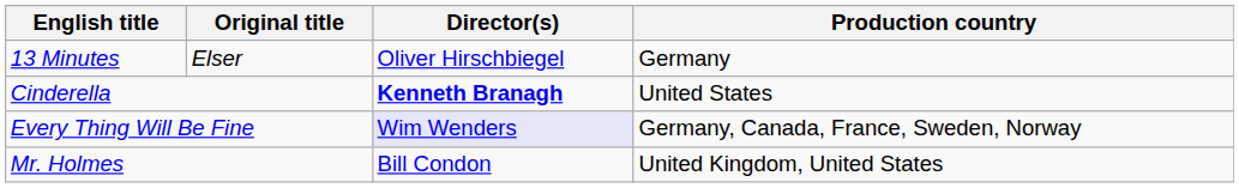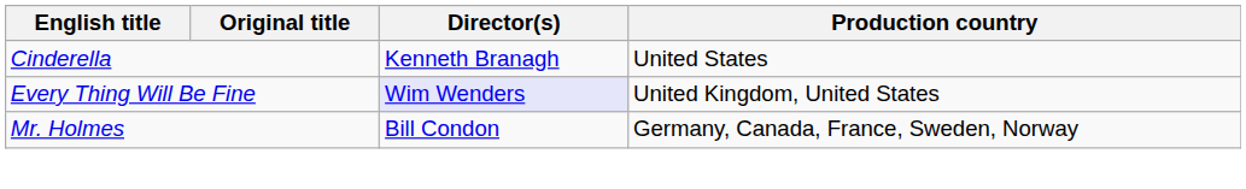- row: 13 Minutes | Elser | Oliver Hirschbiegel | Germany
Cinderella | Director(s): bold -> normal
Every Thing Will Be Fine | Production country: Germany, Canada, France, Sweden, Norway -> United Kingdom, United States
Mr. Holmes | Production country: United Kingdom, United States -> Germany, Canada, France, Sweden, Norway
